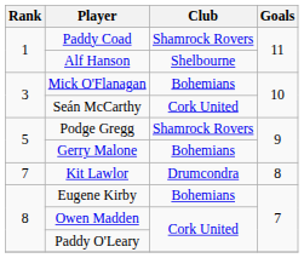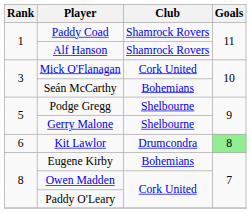Alf Hanson | Club: Shelbourne -> Shamrock Rovers
Mick O'Flanagan | Club: Bohemians -> Cork United
Seán McCarthy | Club: Cork United -> Bohemians
Podge Gregg | Club: Shamrock Rovers -> Shelbourne
Gerry Malone | Club: Bohemians -> Shelbourne
Kit Lawlor | Rank: 7 -> 6
Kit Lawlor | Goals: no background -> lightgreen background
